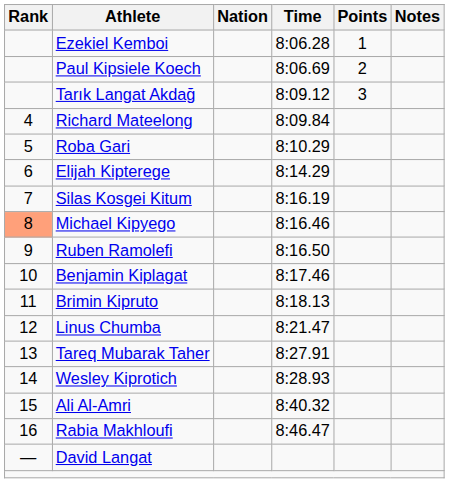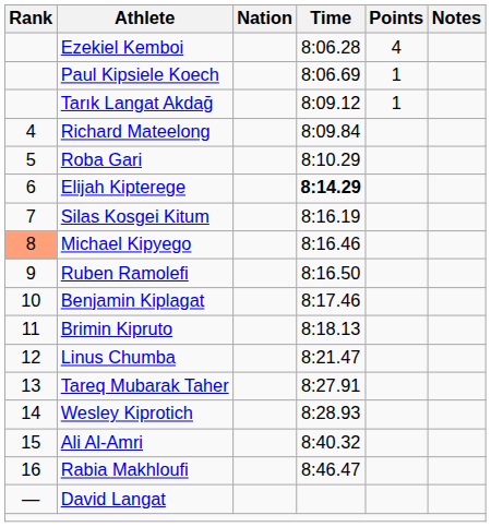Ezekiel Kemboi | Points: 1 -> 4
Paul Kipsiele Koech | Points: 2 -> 1
Tarık Langat Akdağ | Points: 3 -> 1
Elijah Kipterege | Time: normal -> bold
